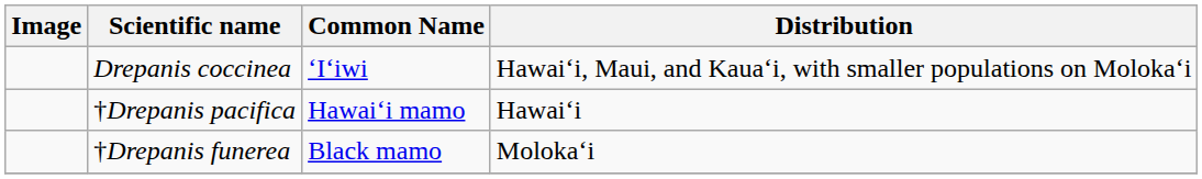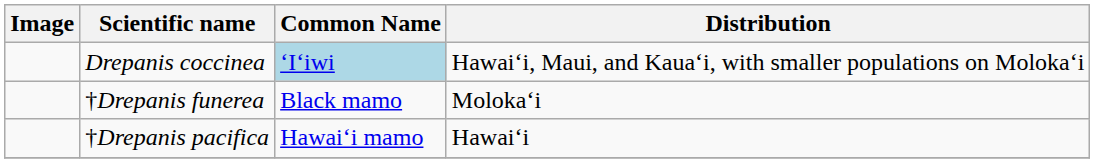Drepanis coccinea | Common Name: no background -> lightblue background
rows swapped: †Drepanis pacifica <-> †Drepanis funerea
